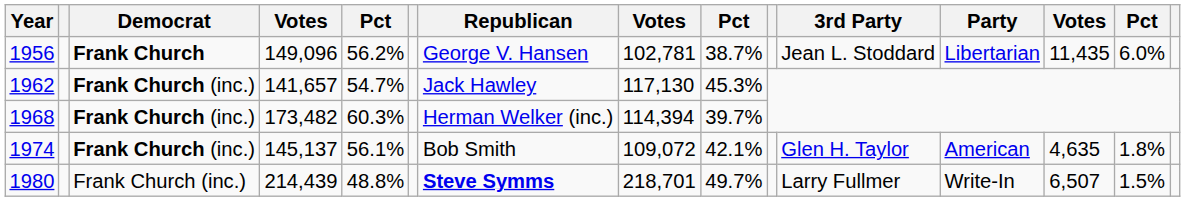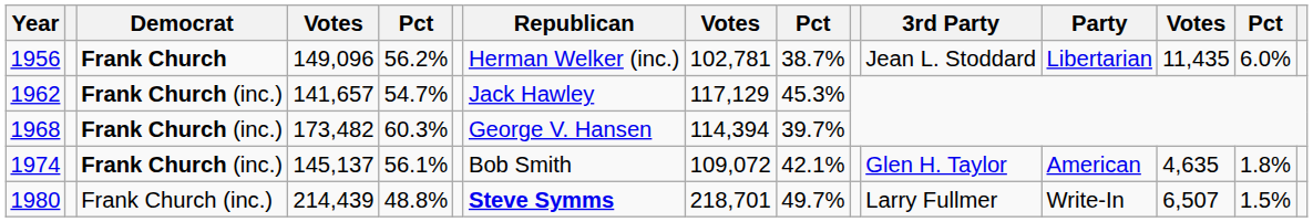1956 | Republican: George V. Hansen -> Herman Welker (inc.)
1962 | column 8: 117,130 -> 117,129
1968 | Republican: Herman Welker (inc.) -> George V. Hansen
